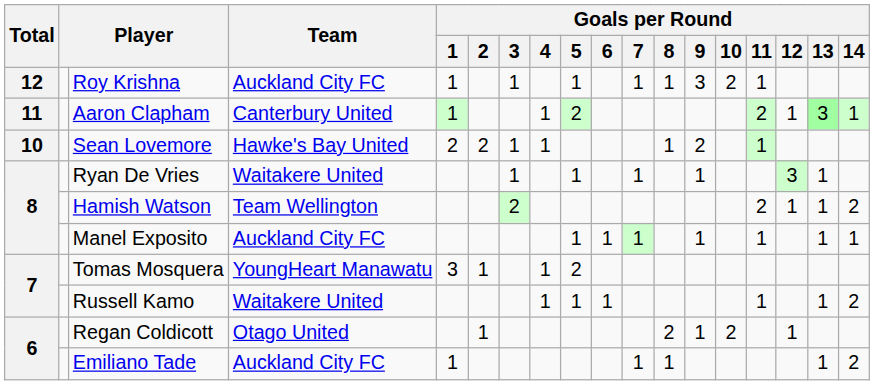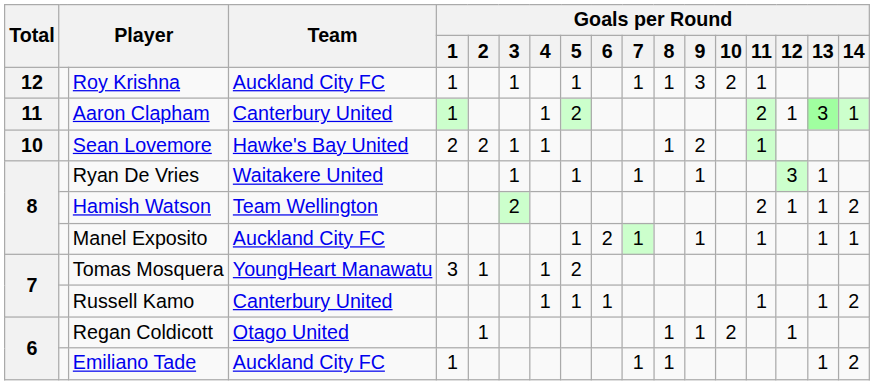Manel Exposito | Goals per Round / 6: 1 -> 2
Russell Kamo | Team: Waitakere United -> Canterbury United
Regan Coldicott | Goals per Round / 8: 2 -> 1
